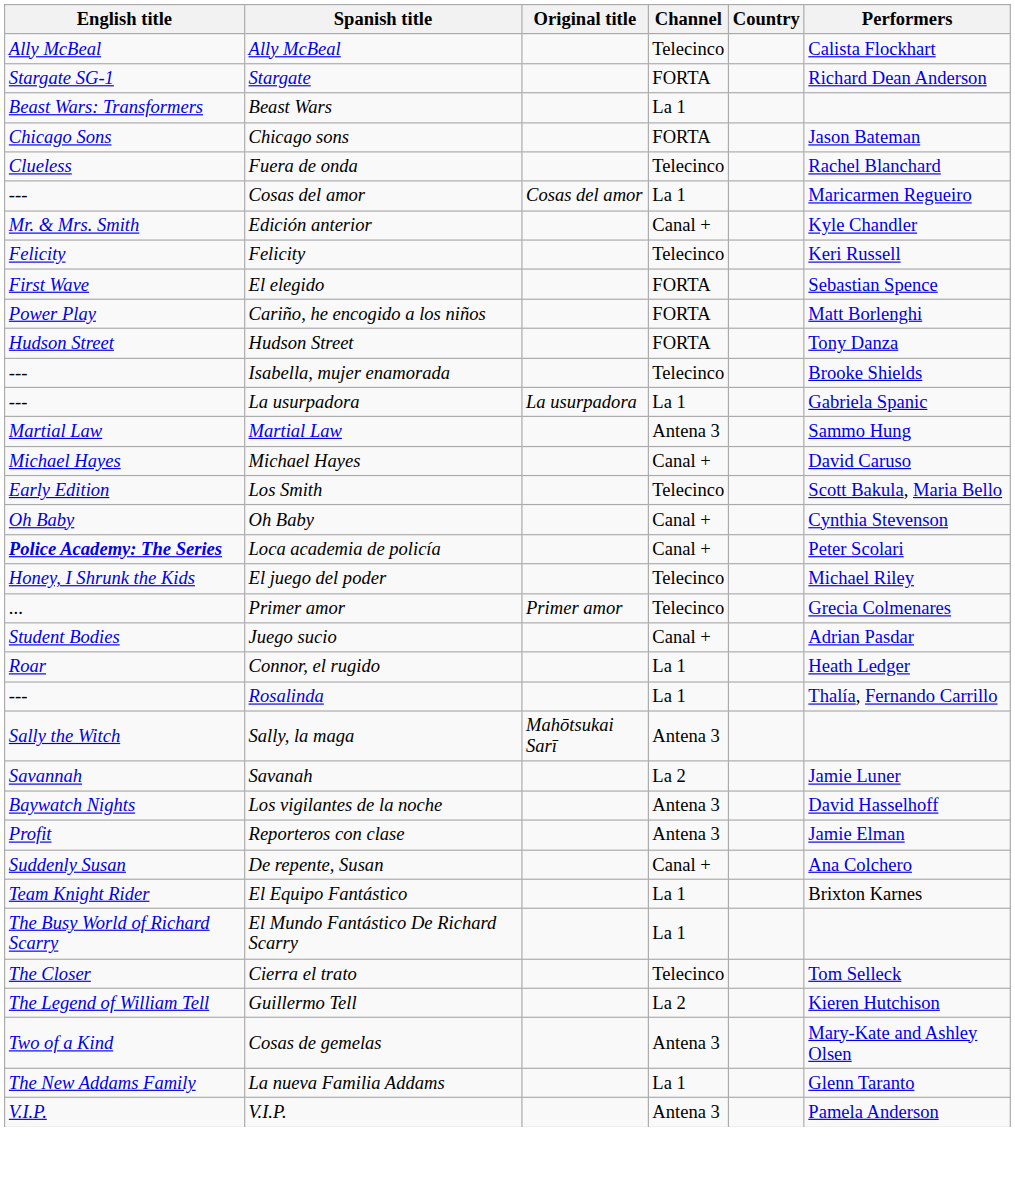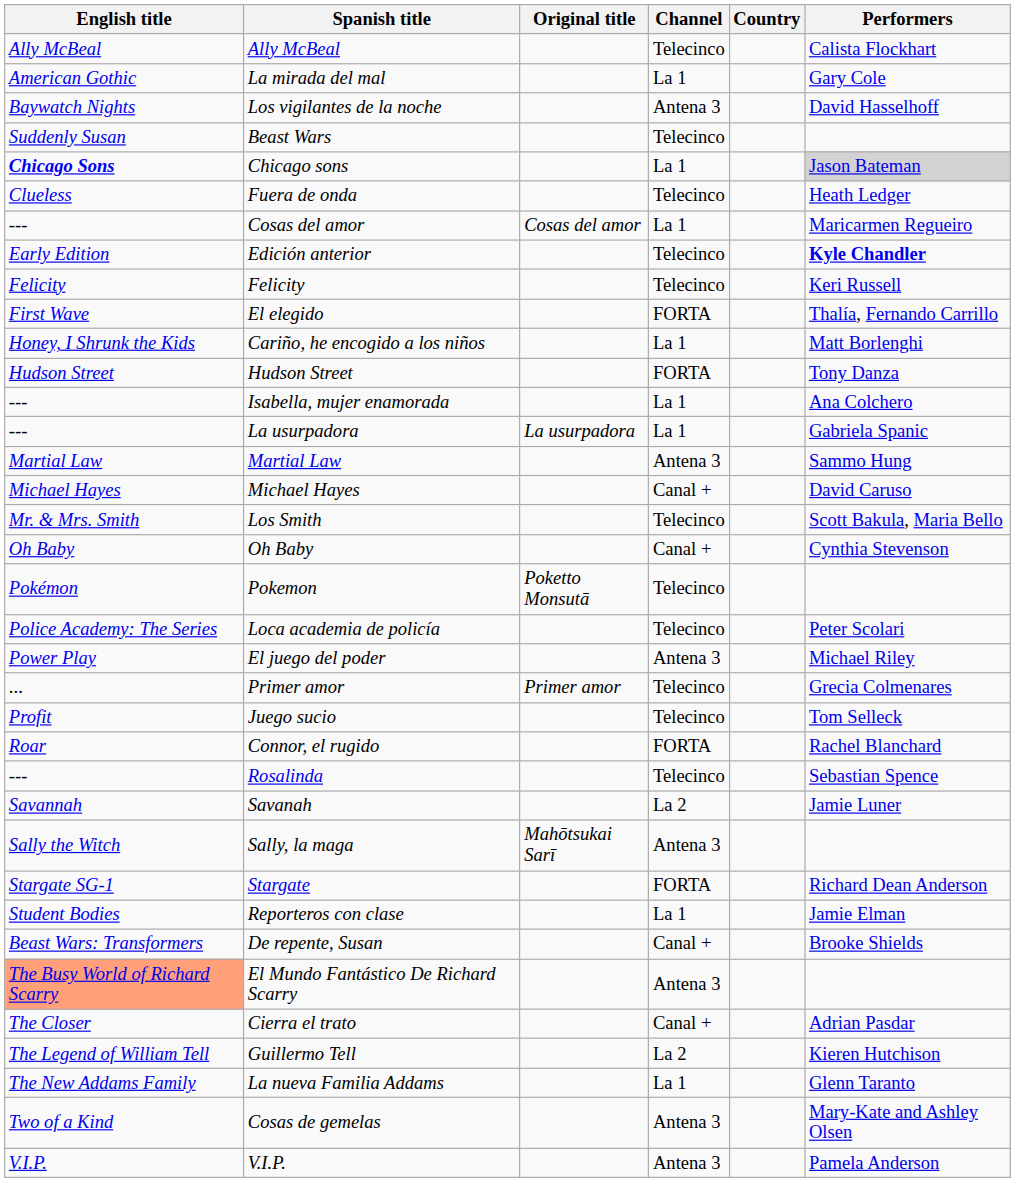+ row: American Gothic | La mirada del mal | La 1 | Gary Cole
rows swapped: Los vigilantes de la noche <-> Stargate
Beast Wars | English title: Beast Wars: Transformers -> Suddenly Susan
Beast Wars | Channel: La 1 -> Telecinco
Chicago sons | English title: normal -> bold
Chicago sons | Channel: FORTA -> La 1
Chicago sons | Performers: no background -> lightgrey background
Fuera de onda | Performers: Rachel Blanchard -> Heath Ledger
Edición anterior | English title: Mr. & Mrs. Smith -> Early Edition
Edición anterior | Channel: Canal + -> Telecinco
Edición anterior | Performers: normal -> bold
El elegido | Performers: Sebastian Spence -> Thalía, Fernando Carrillo
Cariño, he encogido a los niños | English title: Power Play -> Honey, I Shrunk the Kids
Cariño, he encogido a los niños | Channel: FORTA -> La 1
Isabella, mujer enamorada | Channel: Telecinco -> La 1
Isabella, mujer enamorada | Performers: Brooke Shields -> Ana Colchero
Los Smith | English title: Early Edition -> Mr. & Mrs. Smith
+ row: Pokémon | Pokemon | Poketto Monsutā | Telecinco
Loca academia de policía | English title: bold -> normal
Loca academia de policía | Channel: Canal + -> Telecinco
El juego del poder | English title: Honey, I Shrunk the Kids -> Power Play
El juego del poder | Channel: Telecinco -> Antena 3
Juego sucio | English title: Student Bodies -> Profit
Juego sucio | Channel: Canal + -> Telecinco
Juego sucio | Performers: Adrian Pasdar -> Tom Selleck
Connor, el rugido | Channel: La 1 -> FORTA
Connor, el rugido | Performers: Heath Ledger -> Rachel Blanchard
Rosalinda | Channel: La 1 -> Telecinco
Rosalinda | Performers: Thalía, Fernando Carrillo -> Sebastian Spence
rows swapped: Sally, la maga <-> Savanah
Reporteros con clase | English title: Profit -> Student Bodies
Reporteros con clase | Channel: Antena 3 -> La 1
De repente, Susan | English title: Suddenly Susan -> Beast Wars: Transformers
De repente, Susan | Performers: Ana Colchero -> Brooke Shields
- row: Team Knight Rider | El Equipo Fantástico | La 1 | Brixton Karnes
El Mundo Fantástico De Richard Scarry | English title: no background -> lightsalmon background
El Mundo Fantástico De Richard Scarry | Channel: La 1 -> Antena 3
Cierra el trato | Channel: Telecinco -> Canal +
Cierra el trato | Performers: Tom Selleck -> Adrian Pasdar
rows swapped: La nueva Familia Addams <-> Cosas de gemelas
